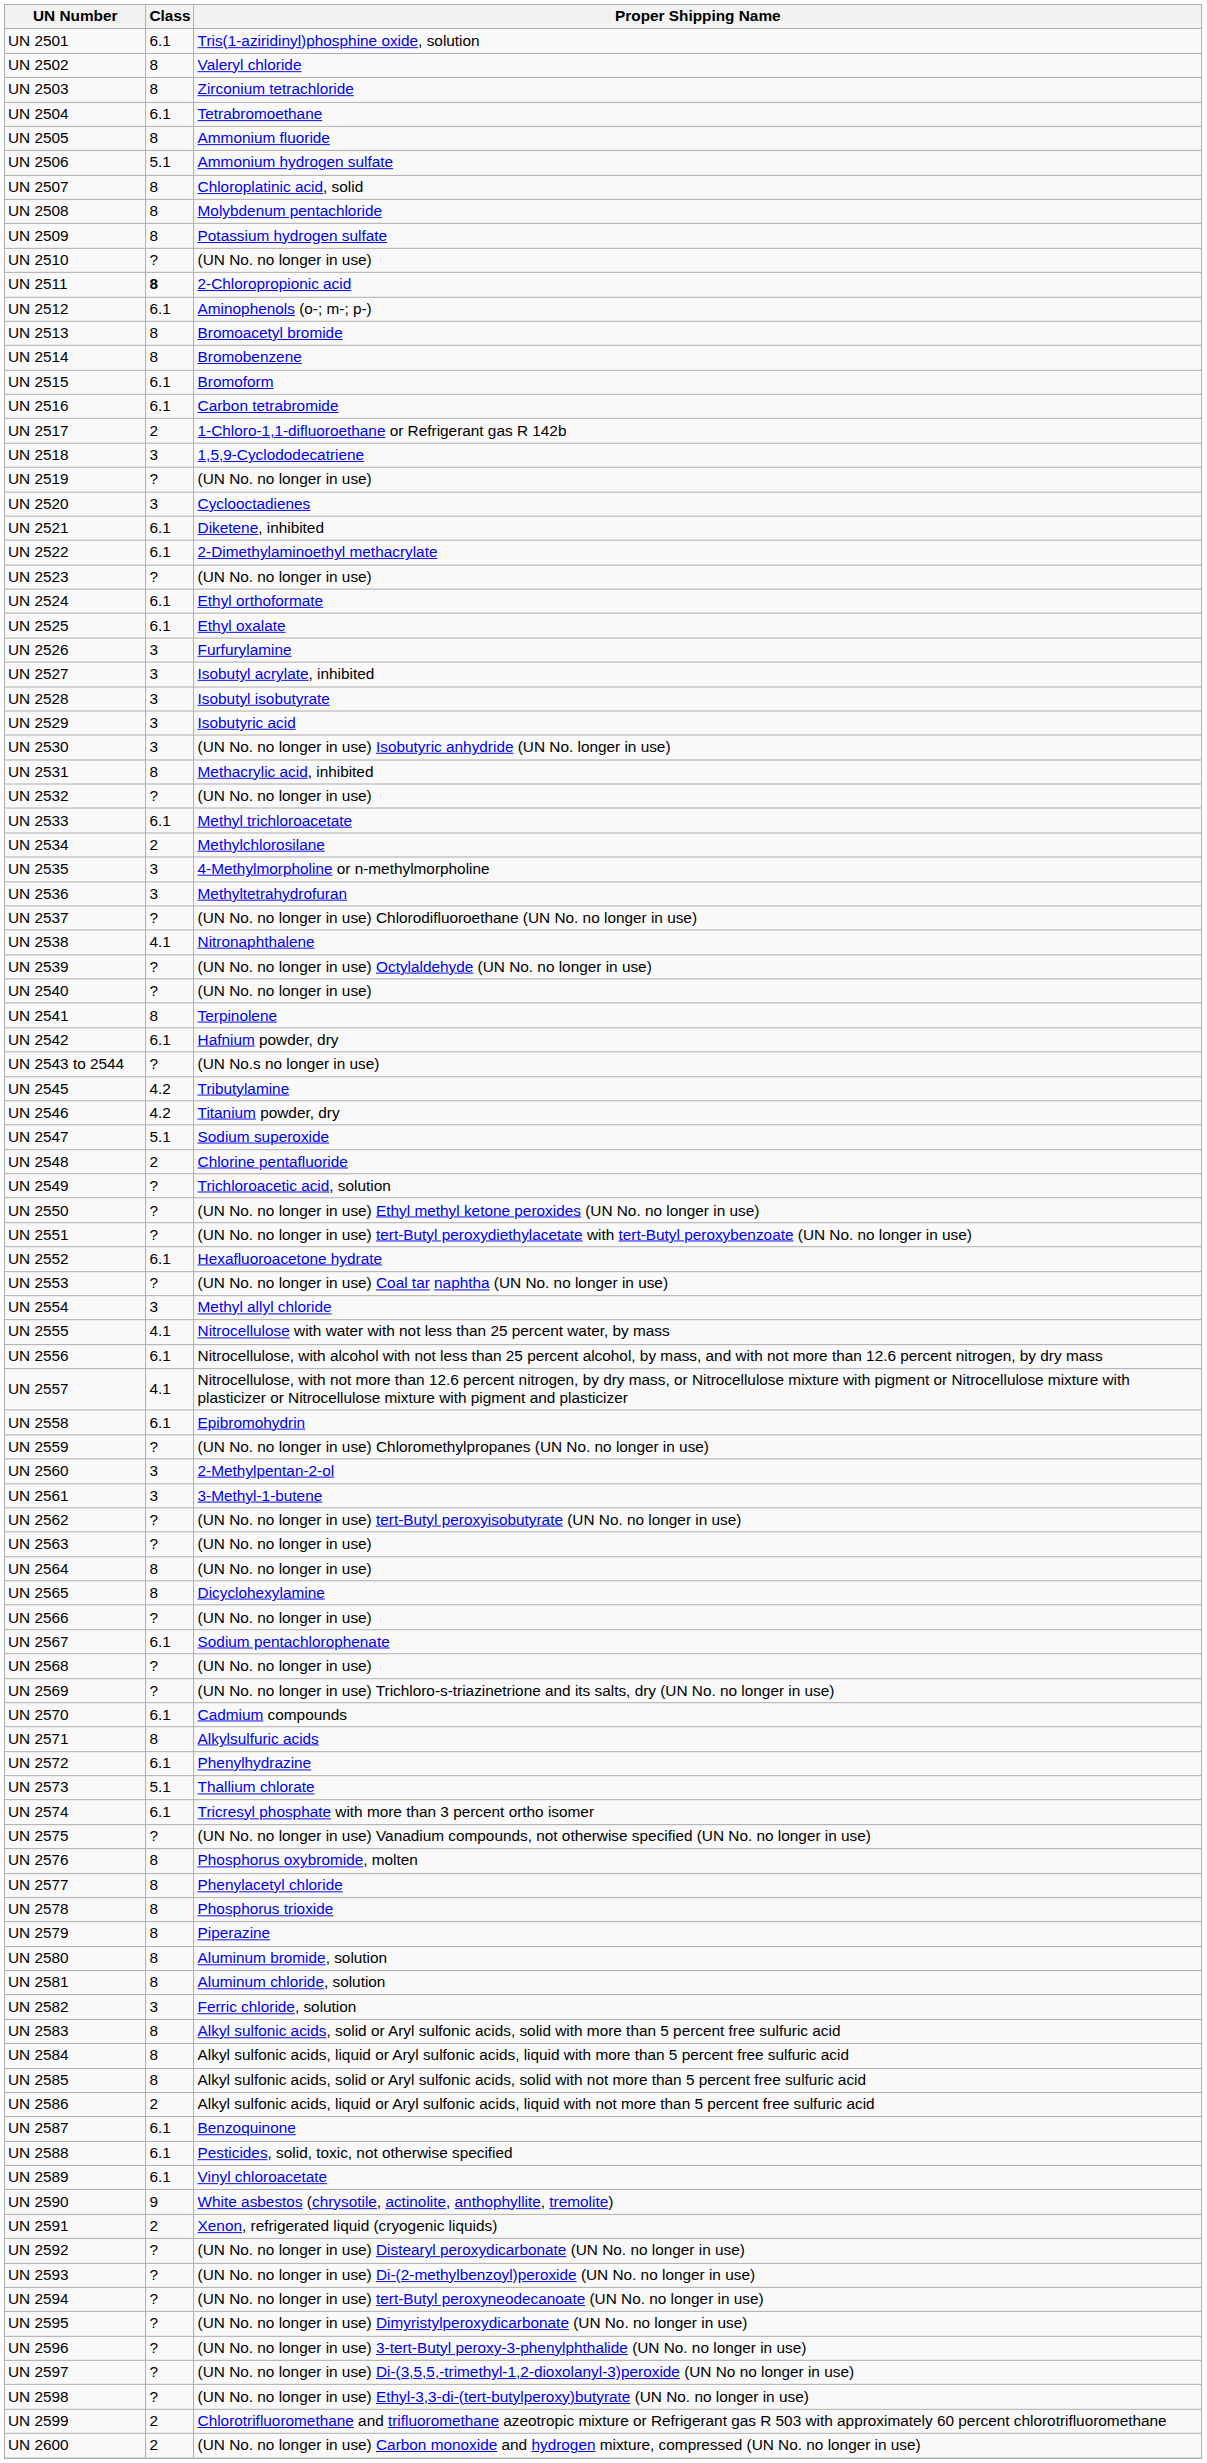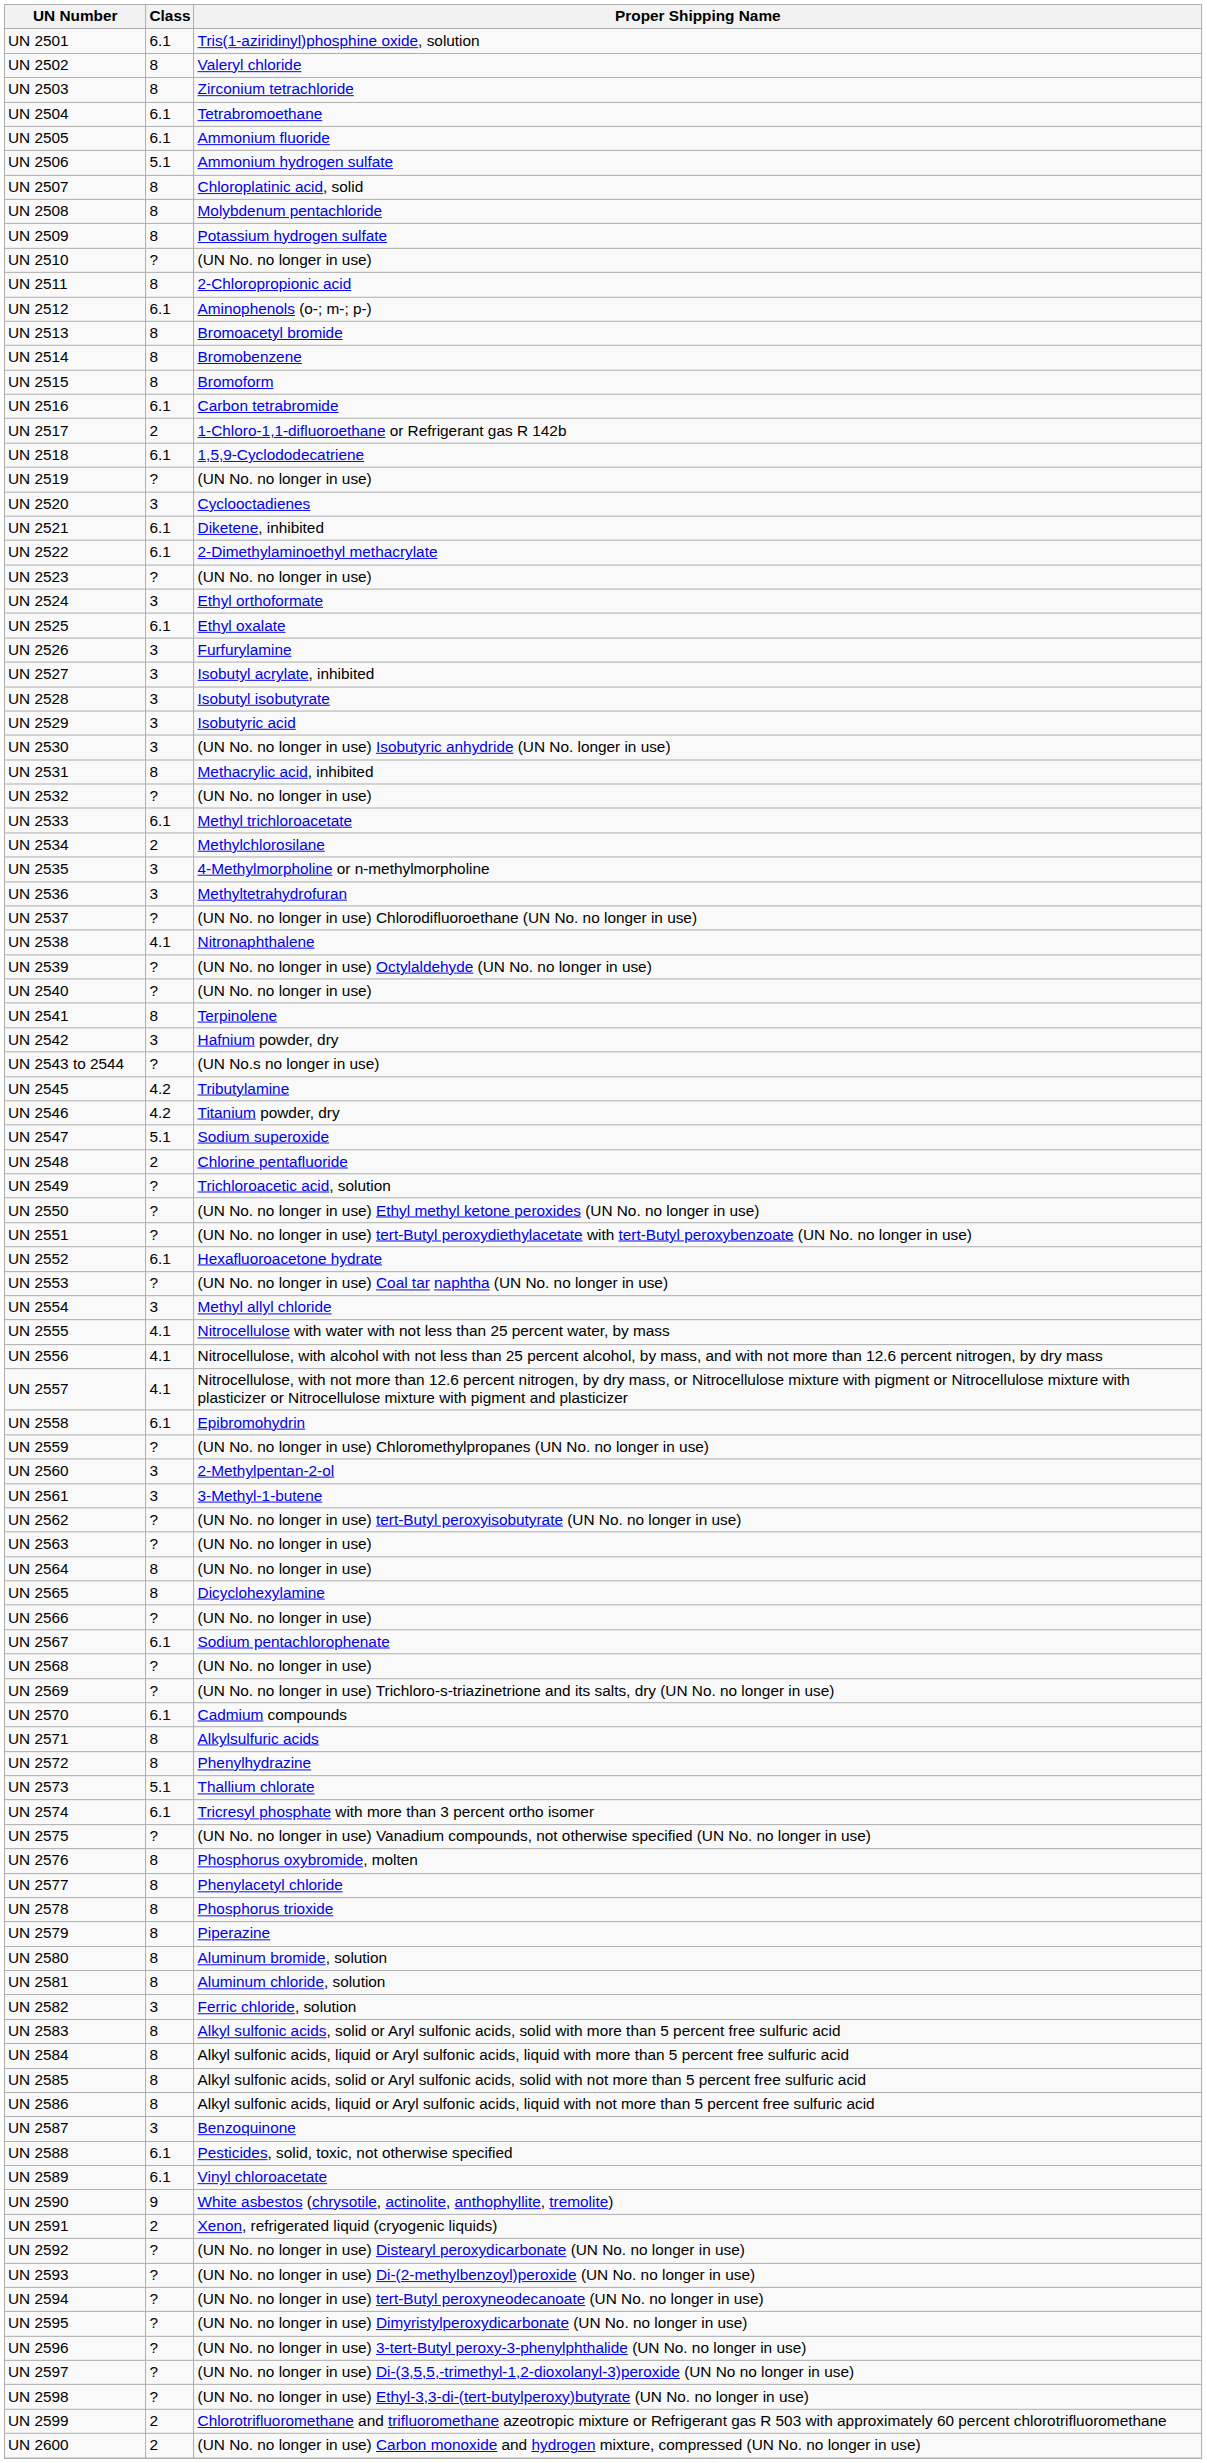UN 2505 | Class: 8 -> 6.1
UN 2511 | Class: bold -> normal
UN 2515 | Class: 6.1 -> 8
UN 2518 | Class: 3 -> 6.1
UN 2524 | Class: 6.1 -> 3
UN 2542 | Class: 6.1 -> 3
UN 2556 | Class: 6.1 -> 4.1
UN 2572 | Class: 6.1 -> 8
UN 2586 | Class: 2 -> 8
UN 2587 | Class: 6.1 -> 3
